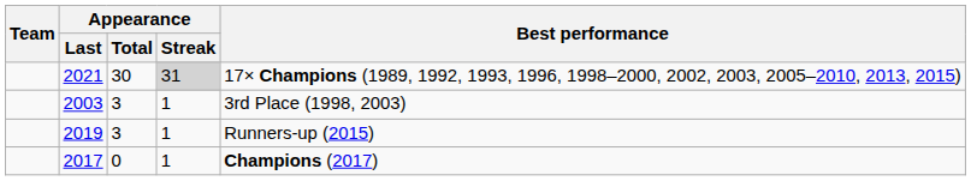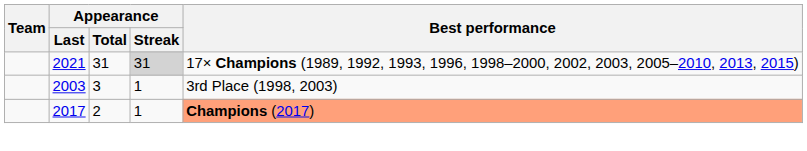2021 | Appearance / Total: 30 -> 31
- row: 2019 | 3 | 1 | Runners-up (2015)
2017 | Appearance / Total: 0 -> 2
2017 | Best performance: no background -> lightsalmon background
